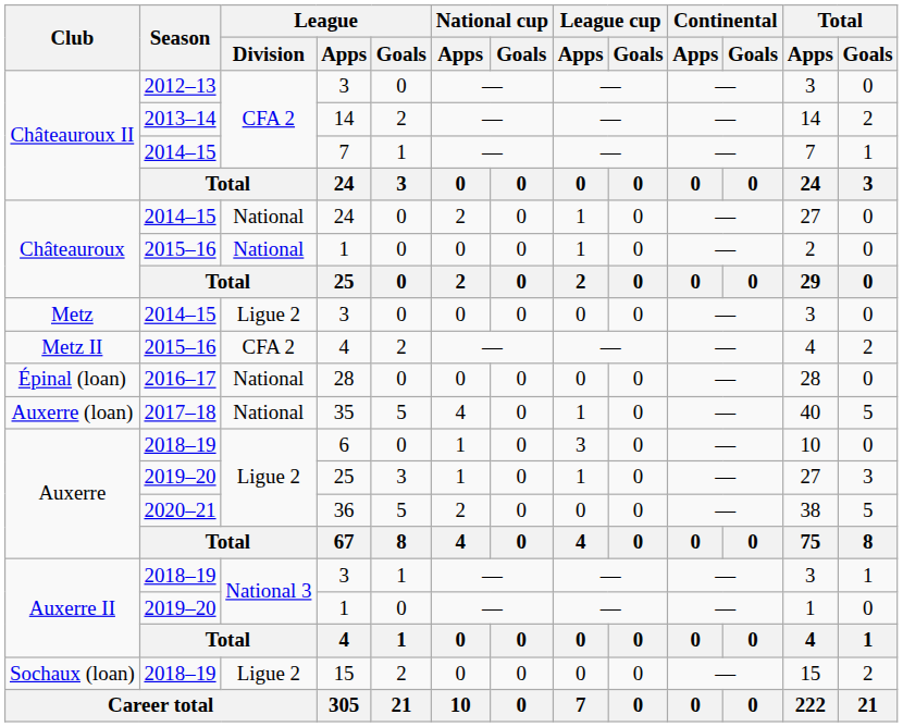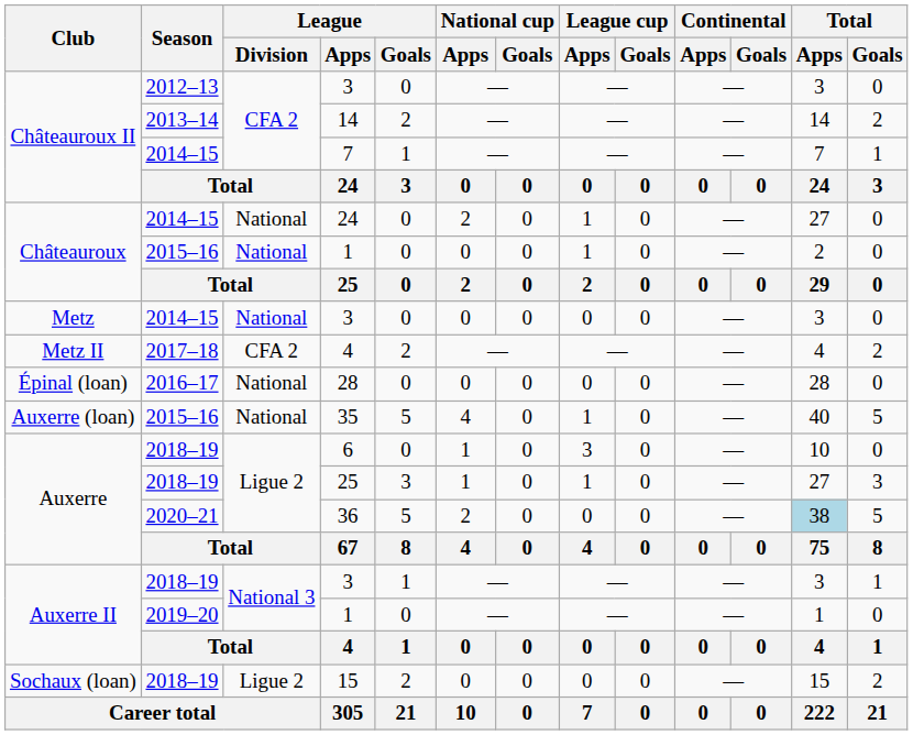Metz / 3 | League / Division: Ligue 2 -> National
Metz II / 4 | Season: 2015–16 -> 2017–18
35 | Season: 2017–18 -> 2015–16
Auxerre / 25 | Season: 2019–20 -> 2018–19
36 | Total / Apps: no background -> lightblue background
